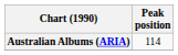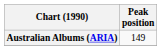Australian Albums (ARIA) | Peak position: 114 -> 149
